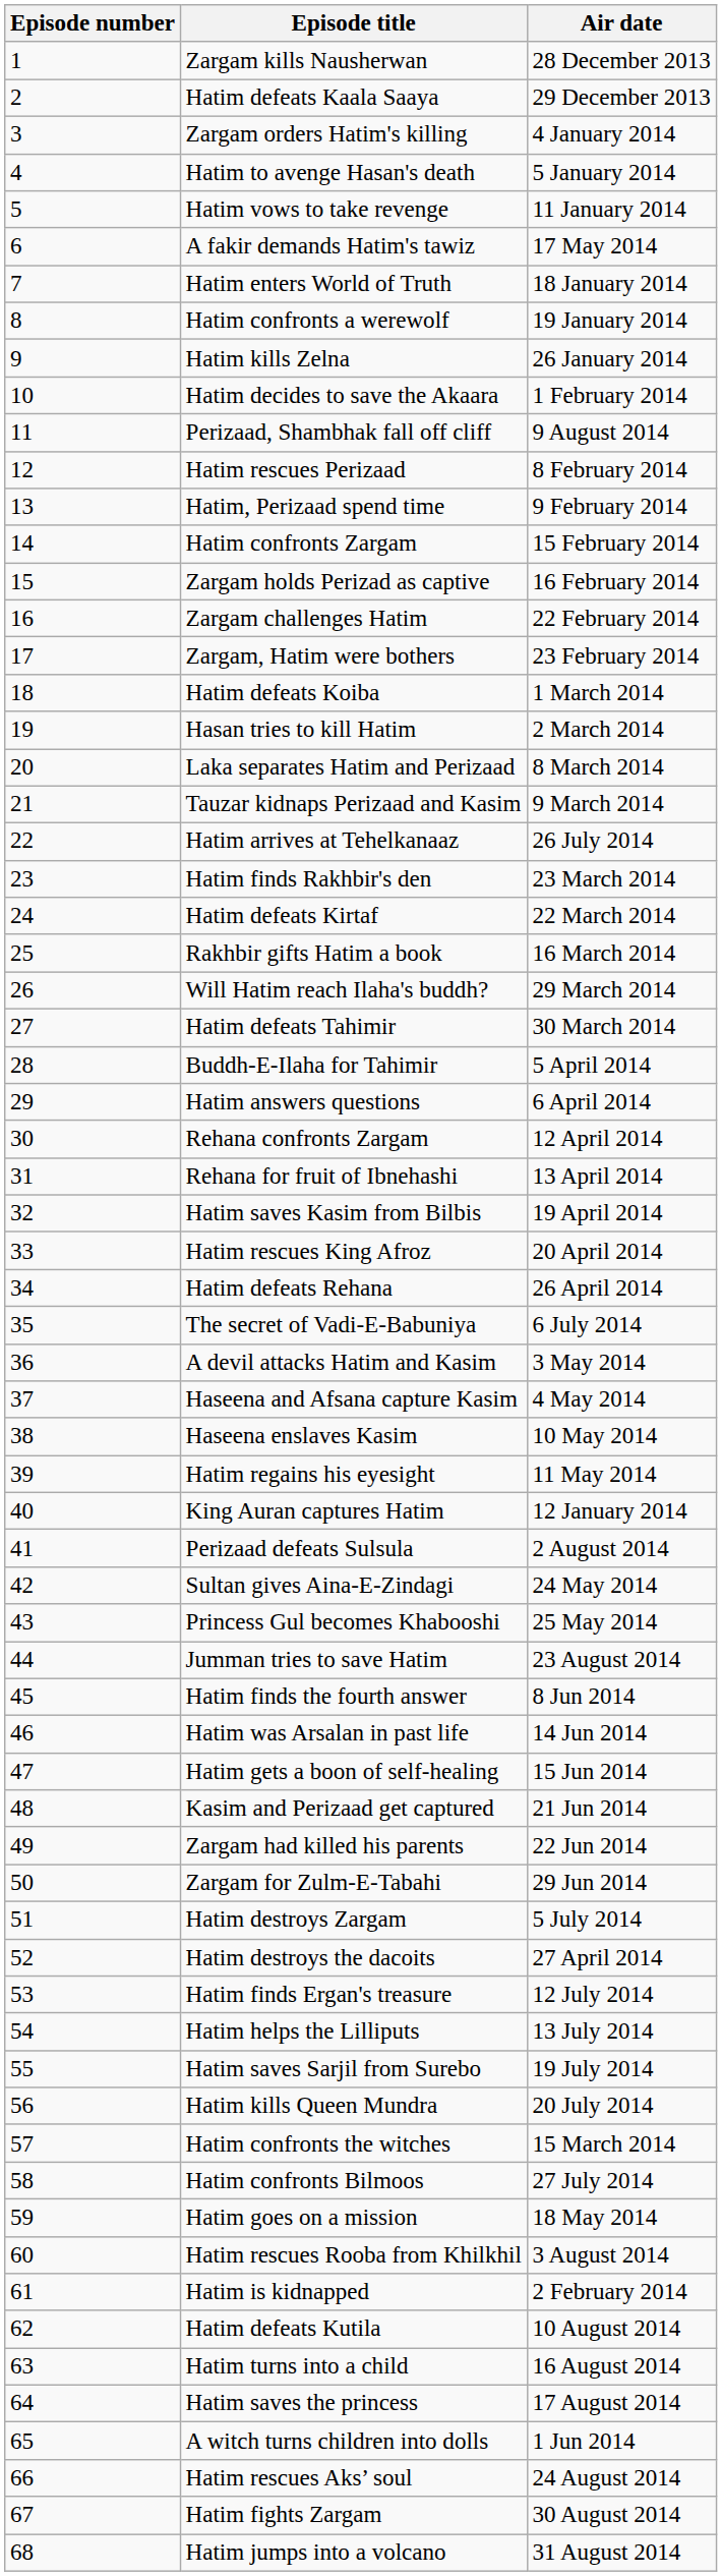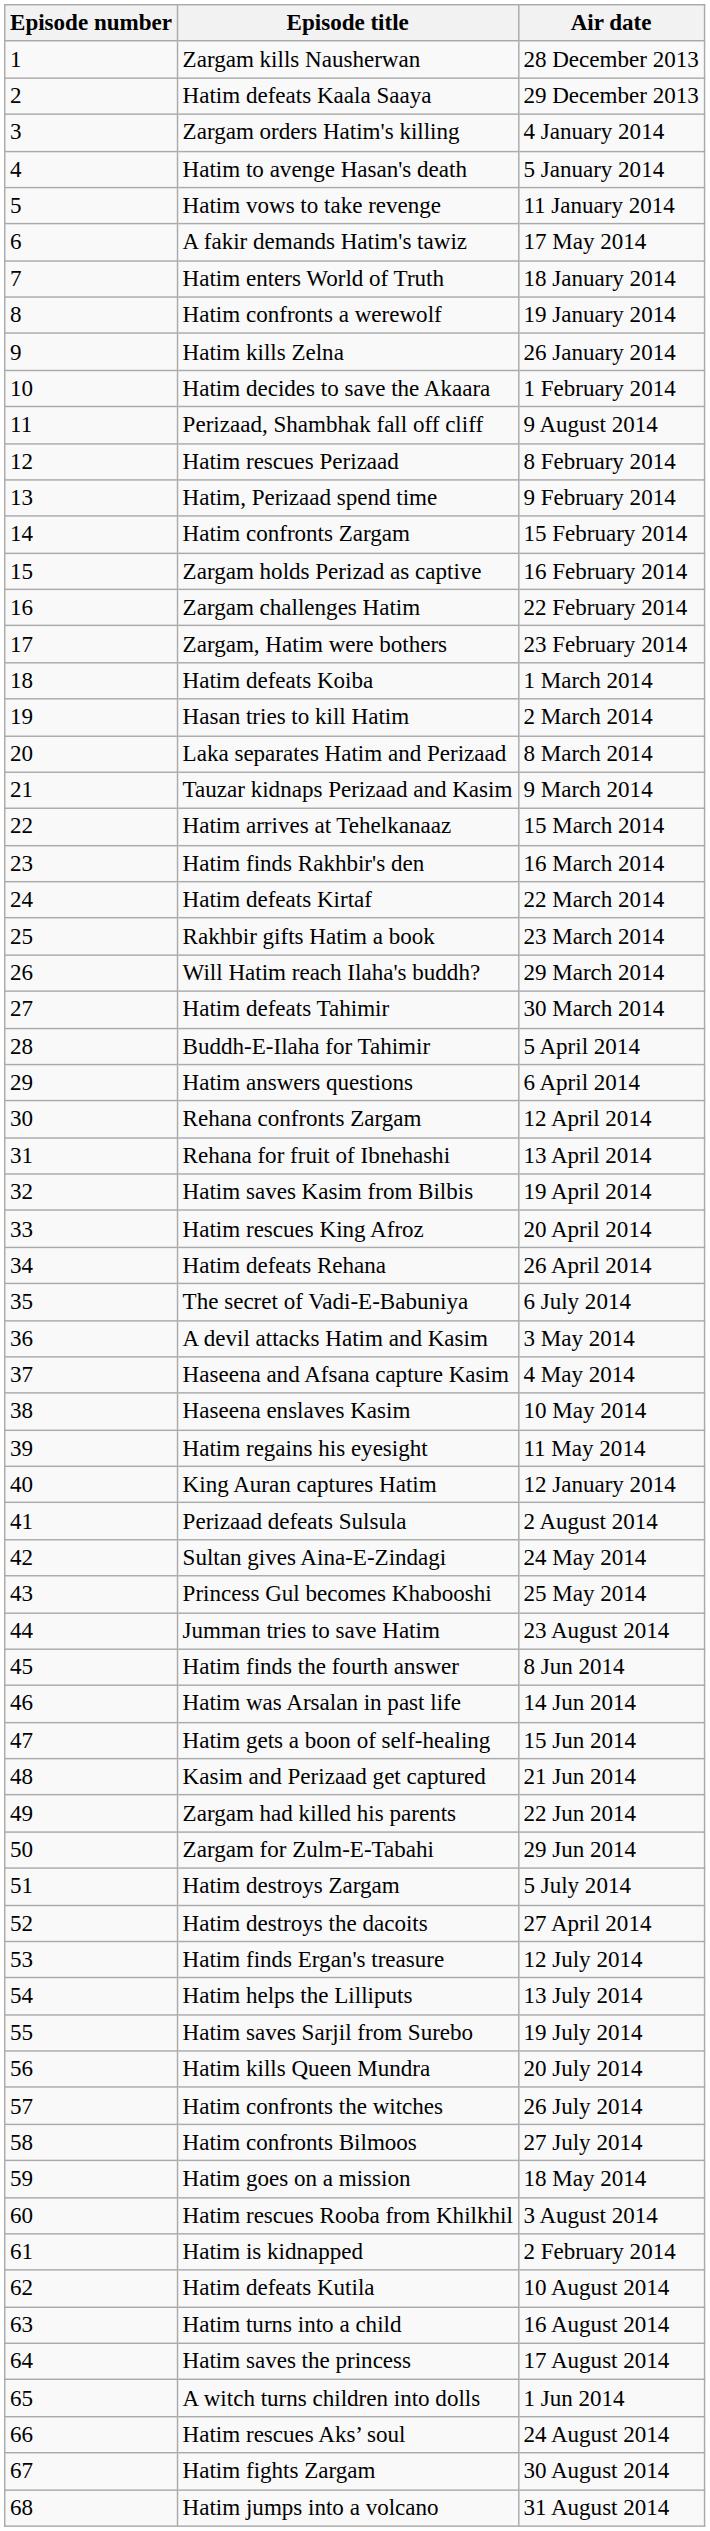Hatim arrives at Tehelkanaaz | Air date: 26 July 2014 -> 15 March 2014
Hatim finds Rakhbir's den | Air date: 23 March 2014 -> 16 March 2014
Rakhbir gifts Hatim a book | Air date: 16 March 2014 -> 23 March 2014
Hatim confronts the witches | Air date: 15 March 2014 -> 26 July 2014
